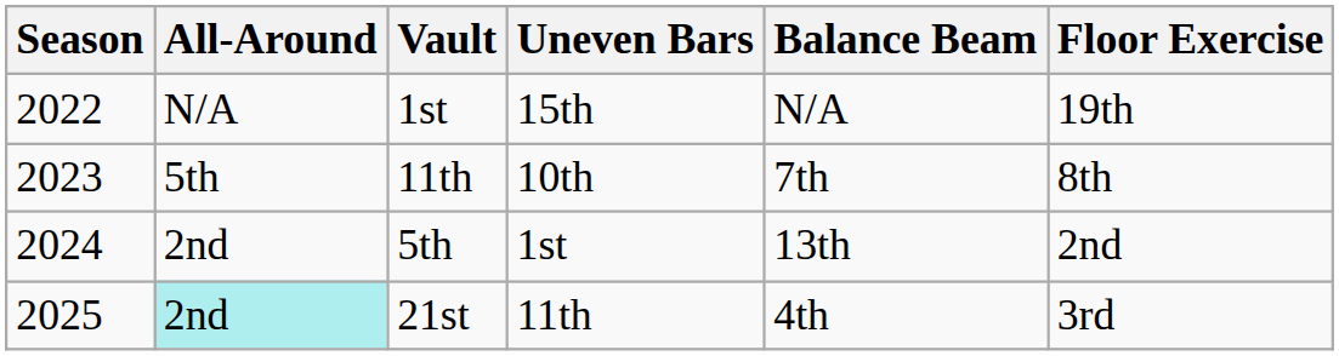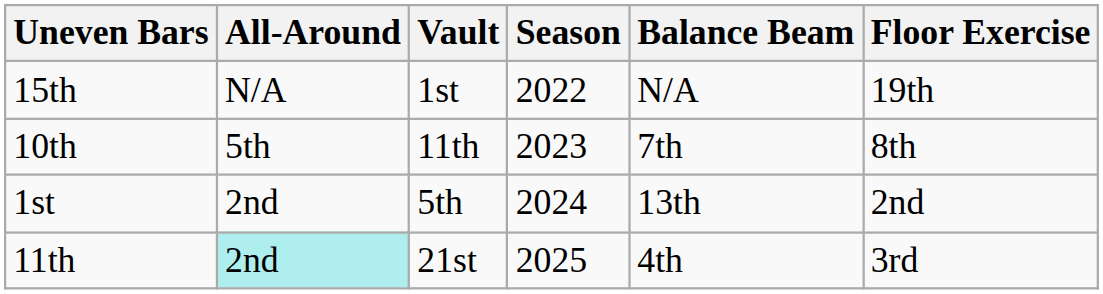columns swapped: Season <-> Uneven Bars
